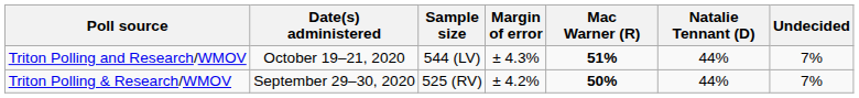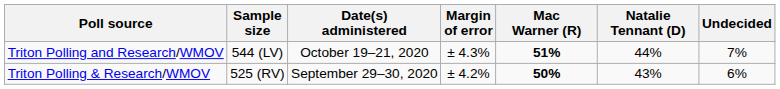columns swapped: Date(s) administered <-> Sample size
Triton Polling & Research/WMOV | Natalie Tennant (D): 44% -> 43%
Triton Polling & Research/WMOV | Undecided: 7% -> 6%
